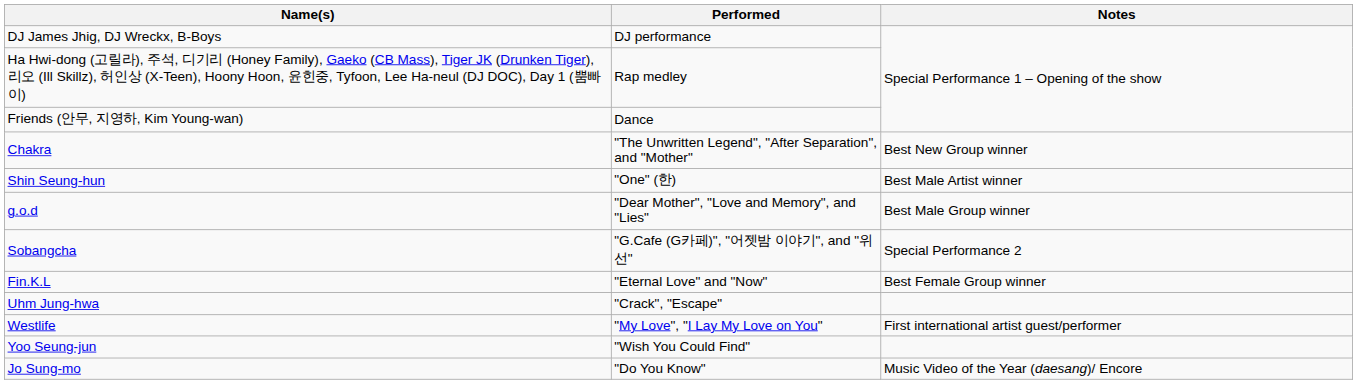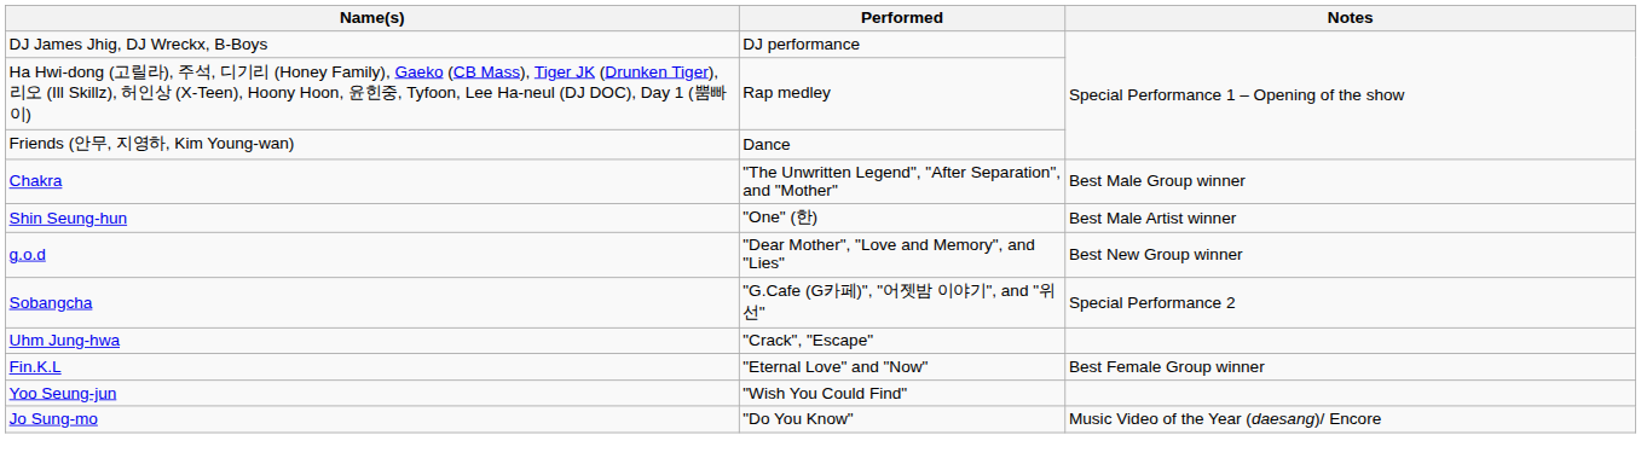Chakra | Notes: Best New Group winner -> Best Male Group winner
g.o.d | Notes: Best Male Group winner -> Best New Group winner
rows swapped: Fin.K.L <-> Uhm Jung-hwa
- row: Westlife | "My Love", "I Lay My Love on You" | First international artist guest/performer
